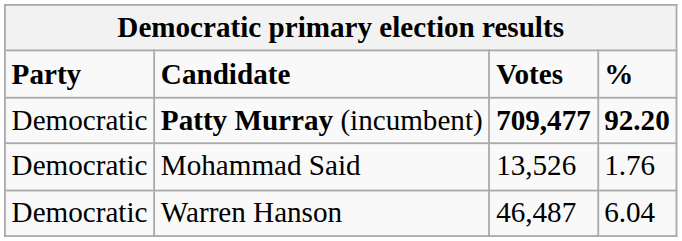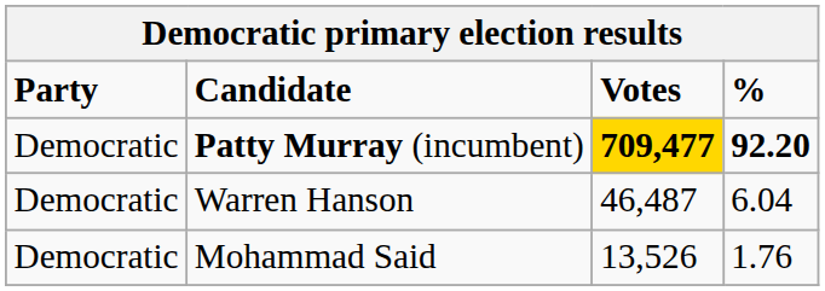Patty Murray (incumbent) | Votes: no background -> gold background
rows swapped: Warren Hanson <-> Mohammad Said
